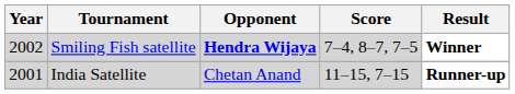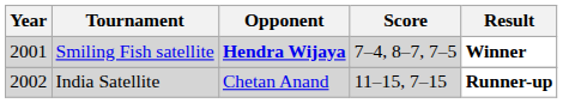Smiling Fish satellite | Year: 2002 -> 2001
India Satellite | Year: 2001 -> 2002
